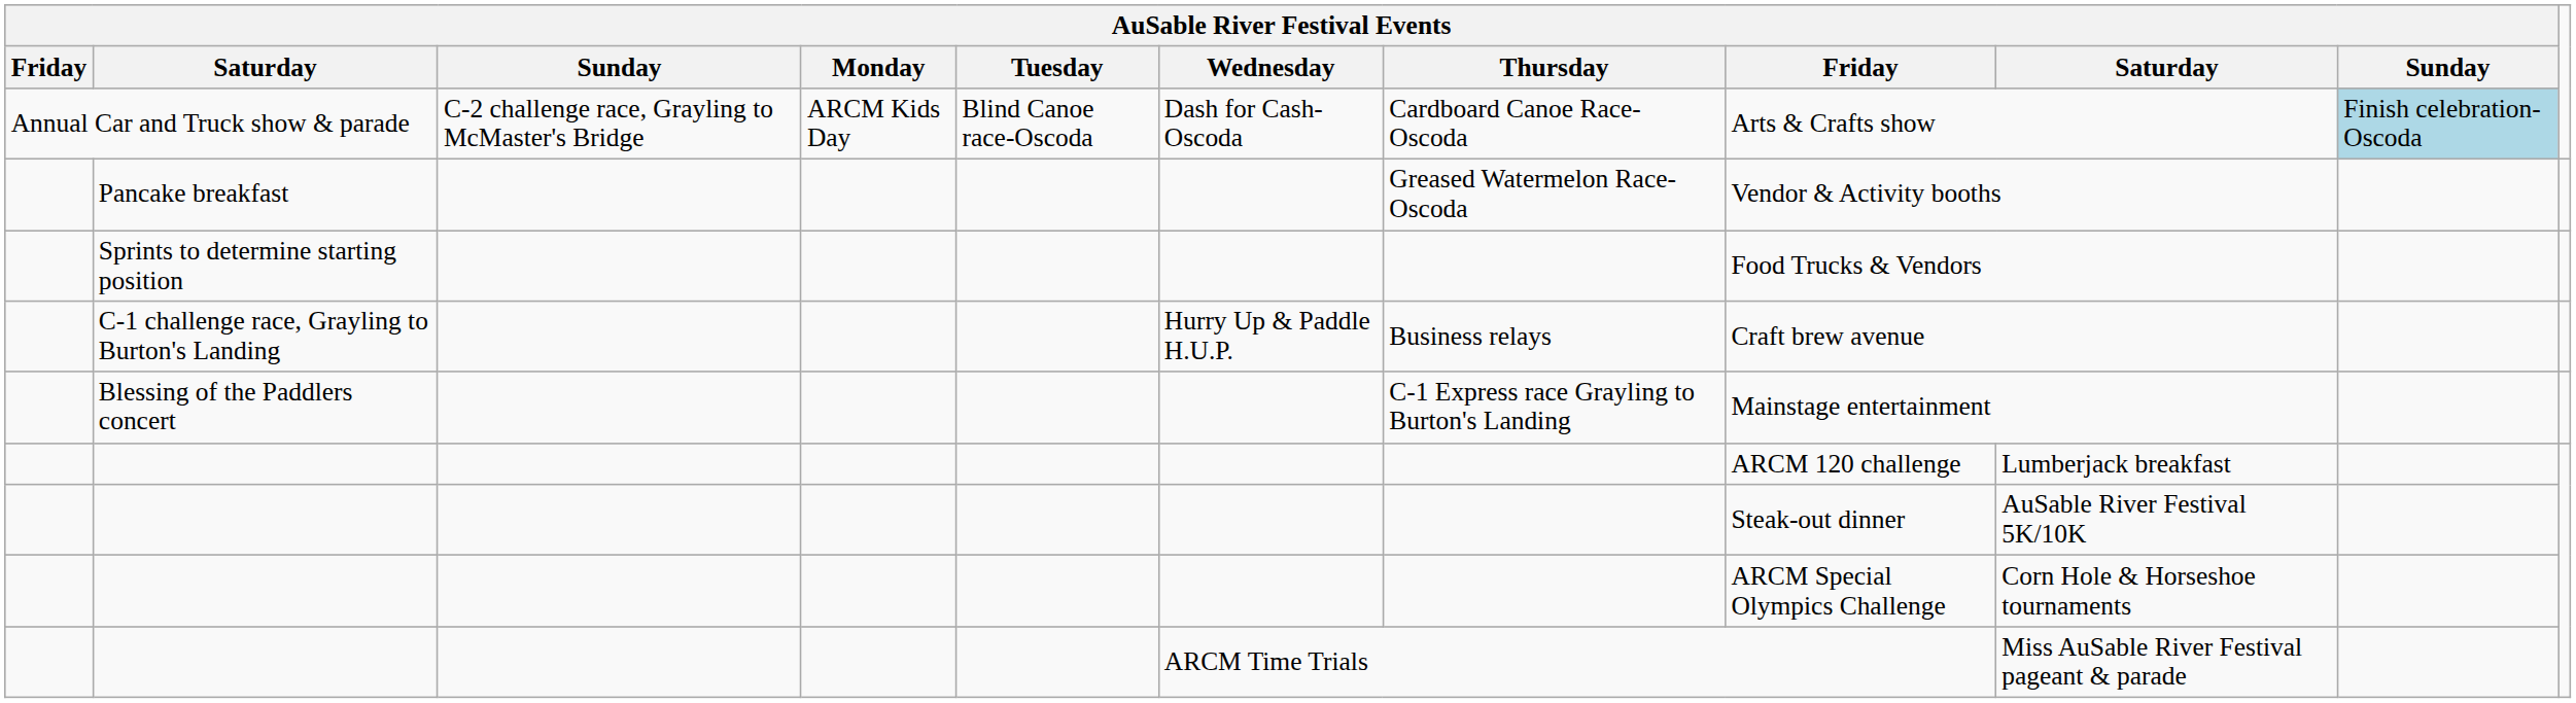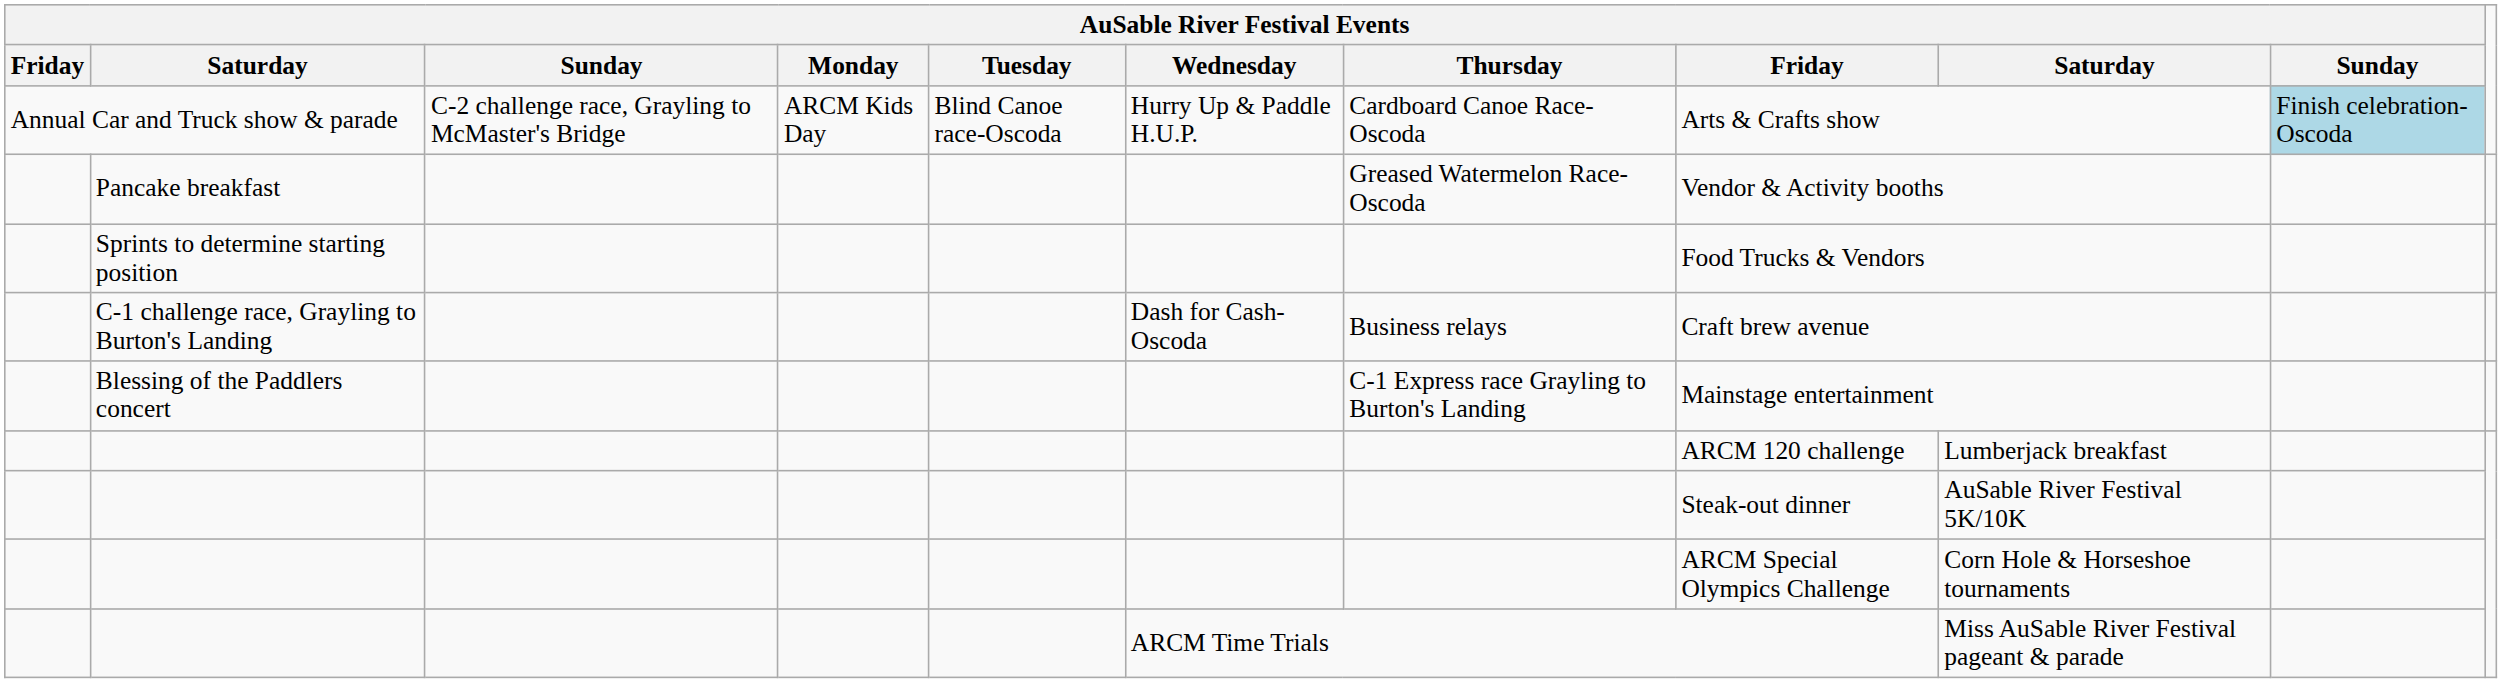Annual Car and Truck show & parade | AuSable River Festival Events / Wednesday: Dash for Cash-Oscoda -> Hurry Up & Paddle H.U.P.
C-1 challenge race, Grayling to Burton's Landing | AuSable River Festival Events / Wednesday: Hurry Up & Paddle H.U.P. -> Dash for Cash-Oscoda
